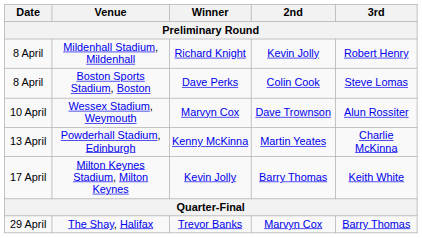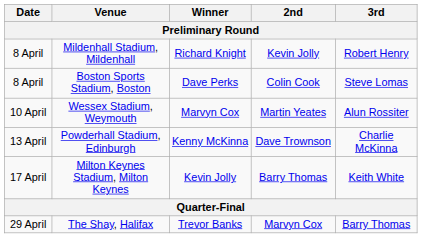Wessex Stadium, Weymouth | 2nd: Dave Trownson -> Martin Yeates
Powderhall Stadium, Edinburgh | 2nd: Martin Yeates -> Dave Trownson
